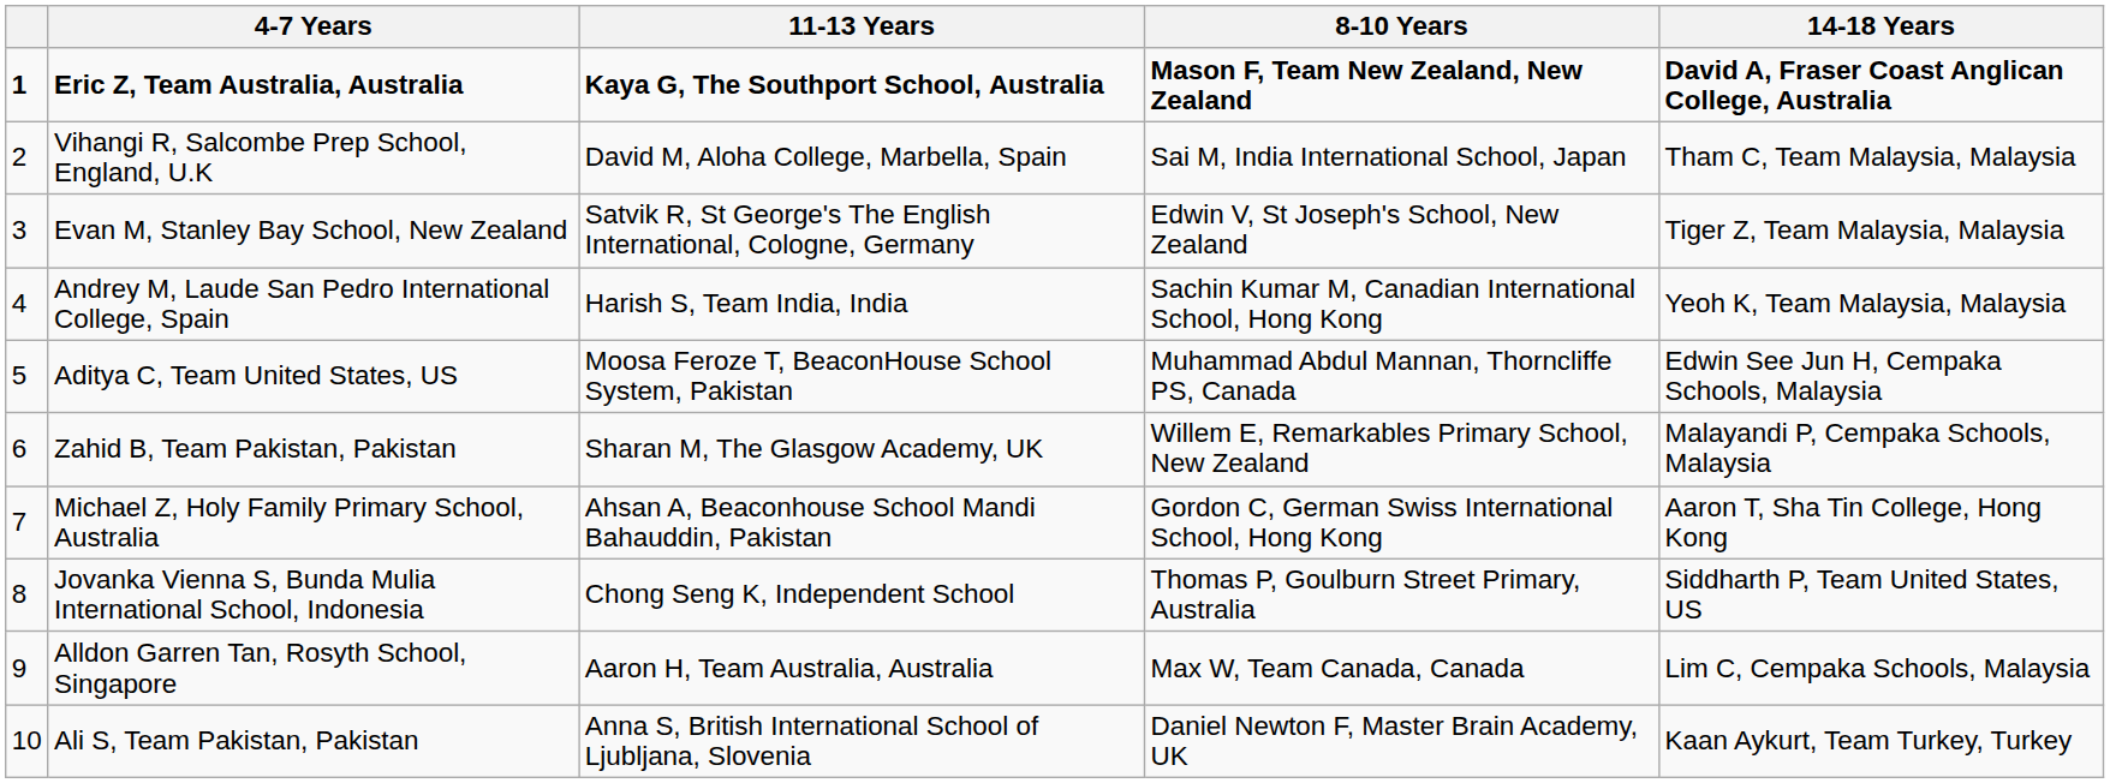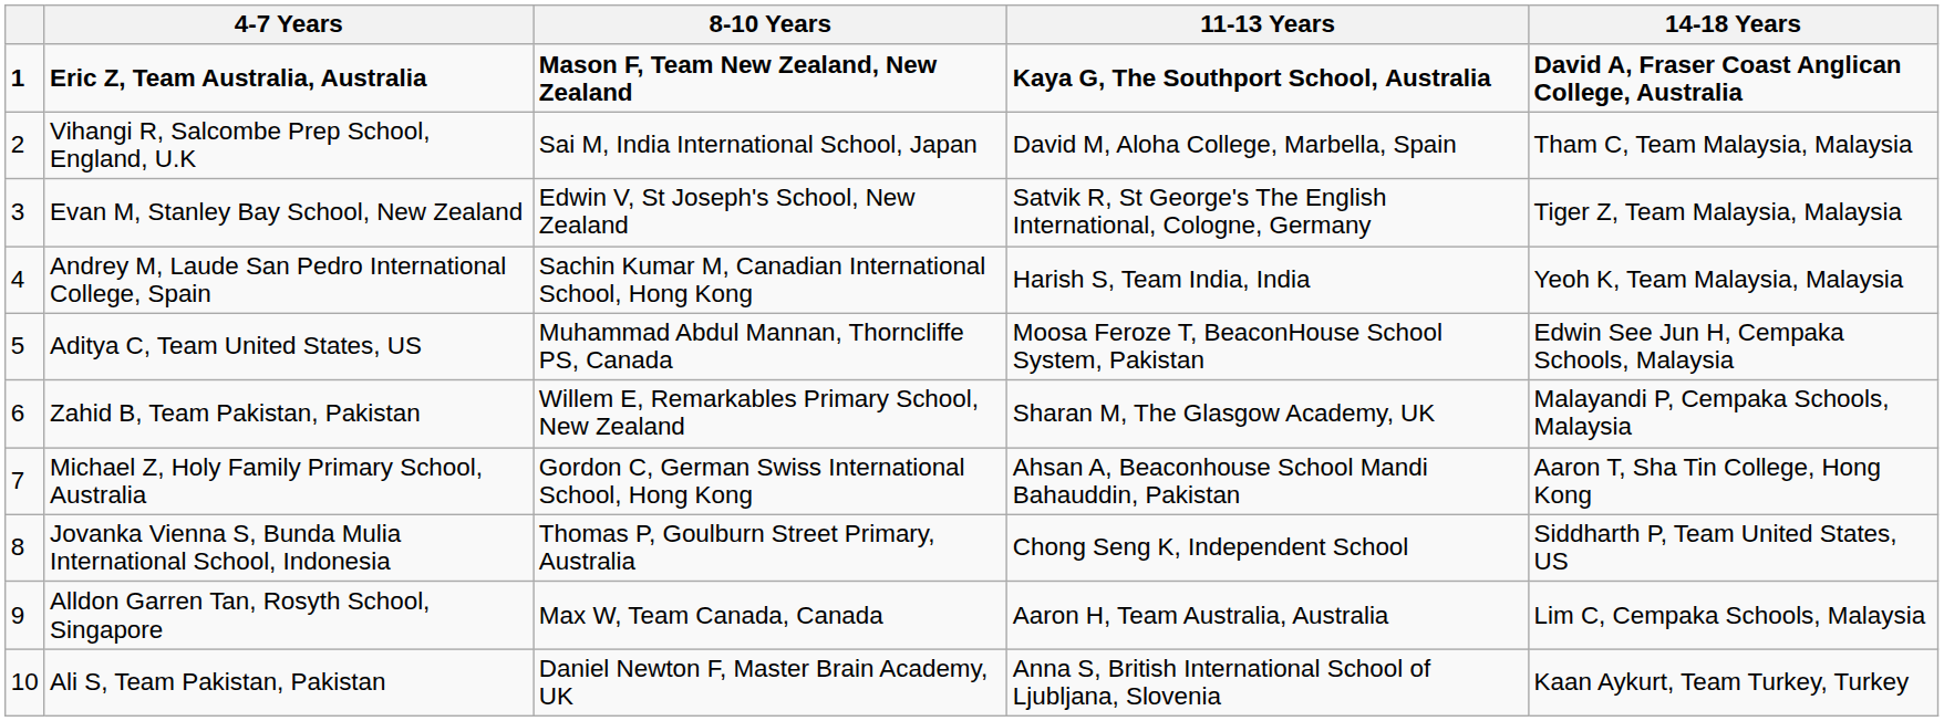columns swapped: 8-10 Years <-> 11-13 Years
